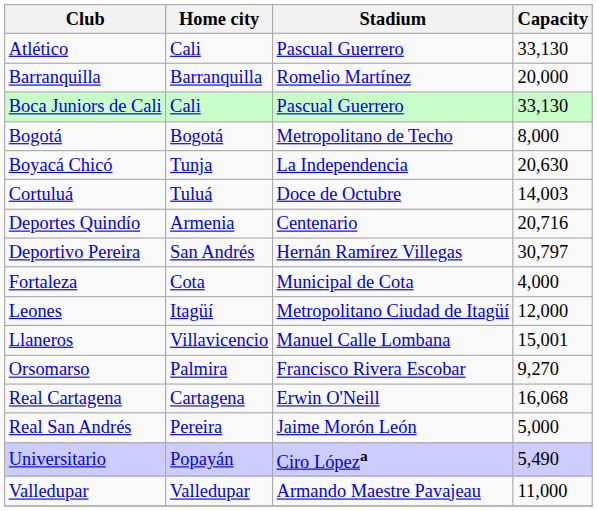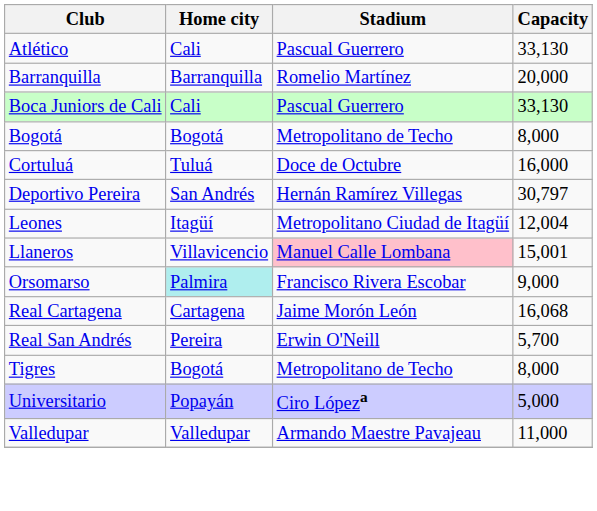- row: Boyacá Chicó | Tunja | La Independencia | 20,630
Cortuluá | Capacity: 14,003 -> 16,000
- row: Deportes Quindío | Armenia | Centenario | 20,716
- row: Fortaleza | Cota | Municipal de Cota | 4,000
Leones | Capacity: 12,000 -> 12,004
Llaneros | Stadium: no background -> pink background
Orsomarso | Home city: no background -> paleturquoise background
Orsomarso | Capacity: 9,270 -> 9,000
Real Cartagena | Stadium: Erwin O'Neill -> Jaime Morón León
Real San Andrés | Stadium: Jaime Morón León -> Erwin O'Neill
Real San Andrés | Capacity: 5,000 -> 5,700
+ row: Tigres | Bogotá | Metropolitano de Techo | 8,000
Universitario | Capacity: 5,490 -> 5,000
